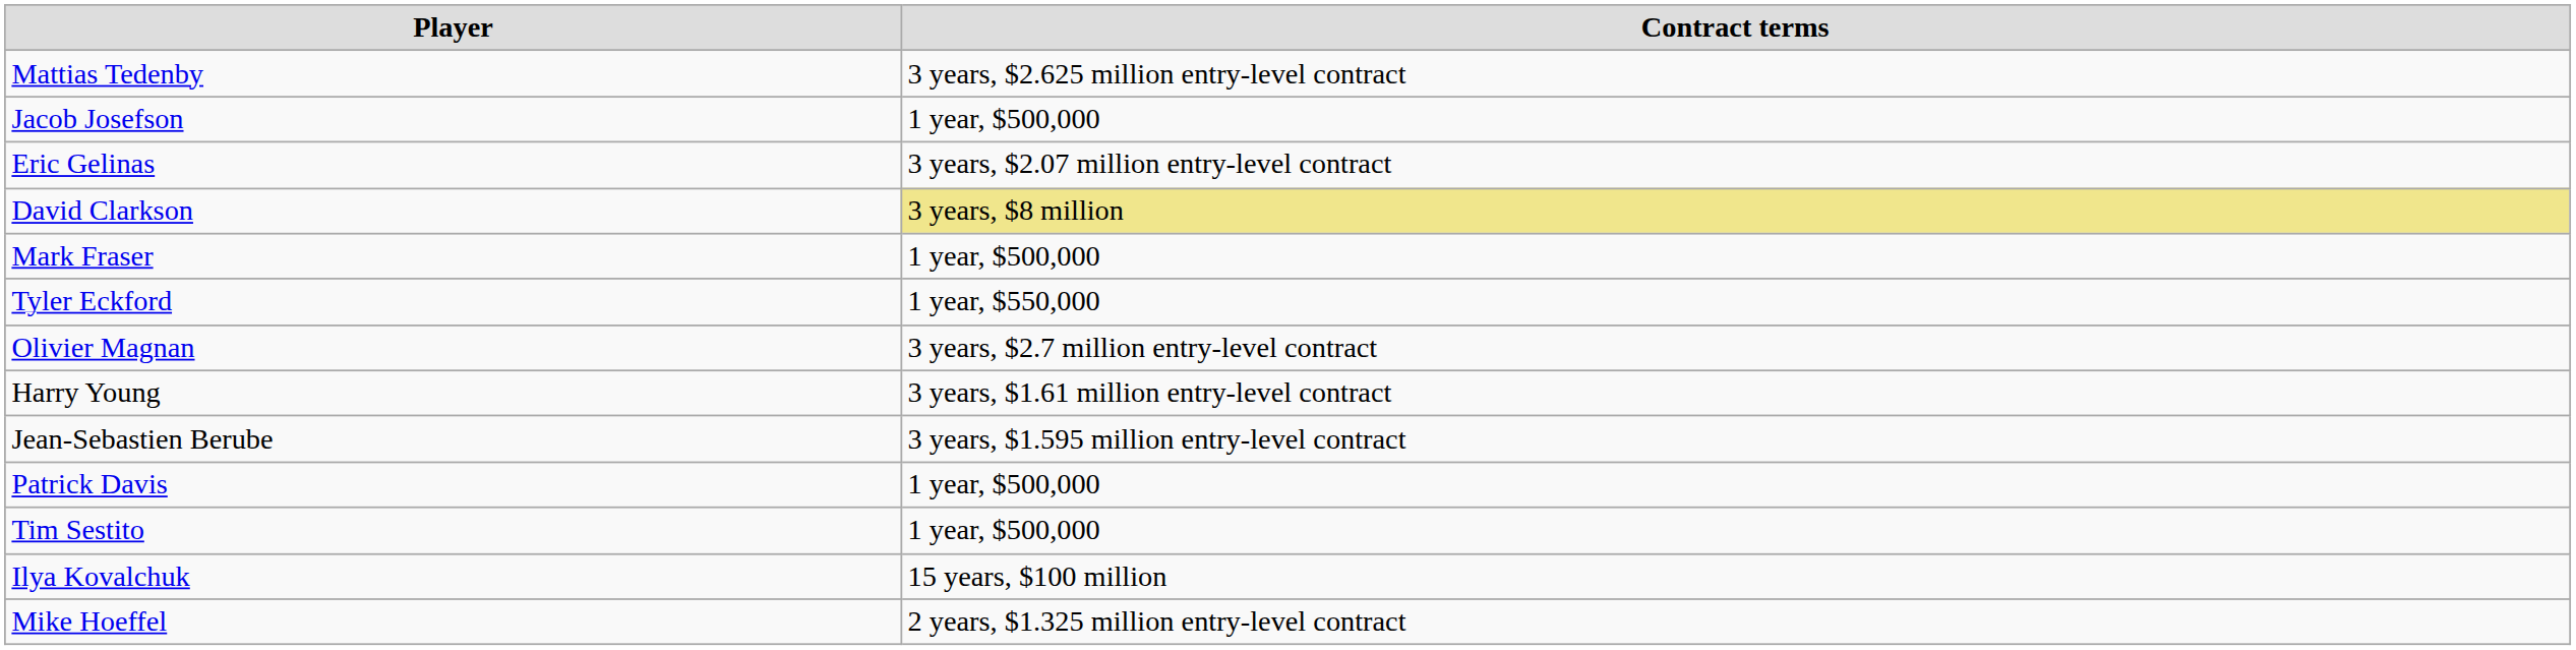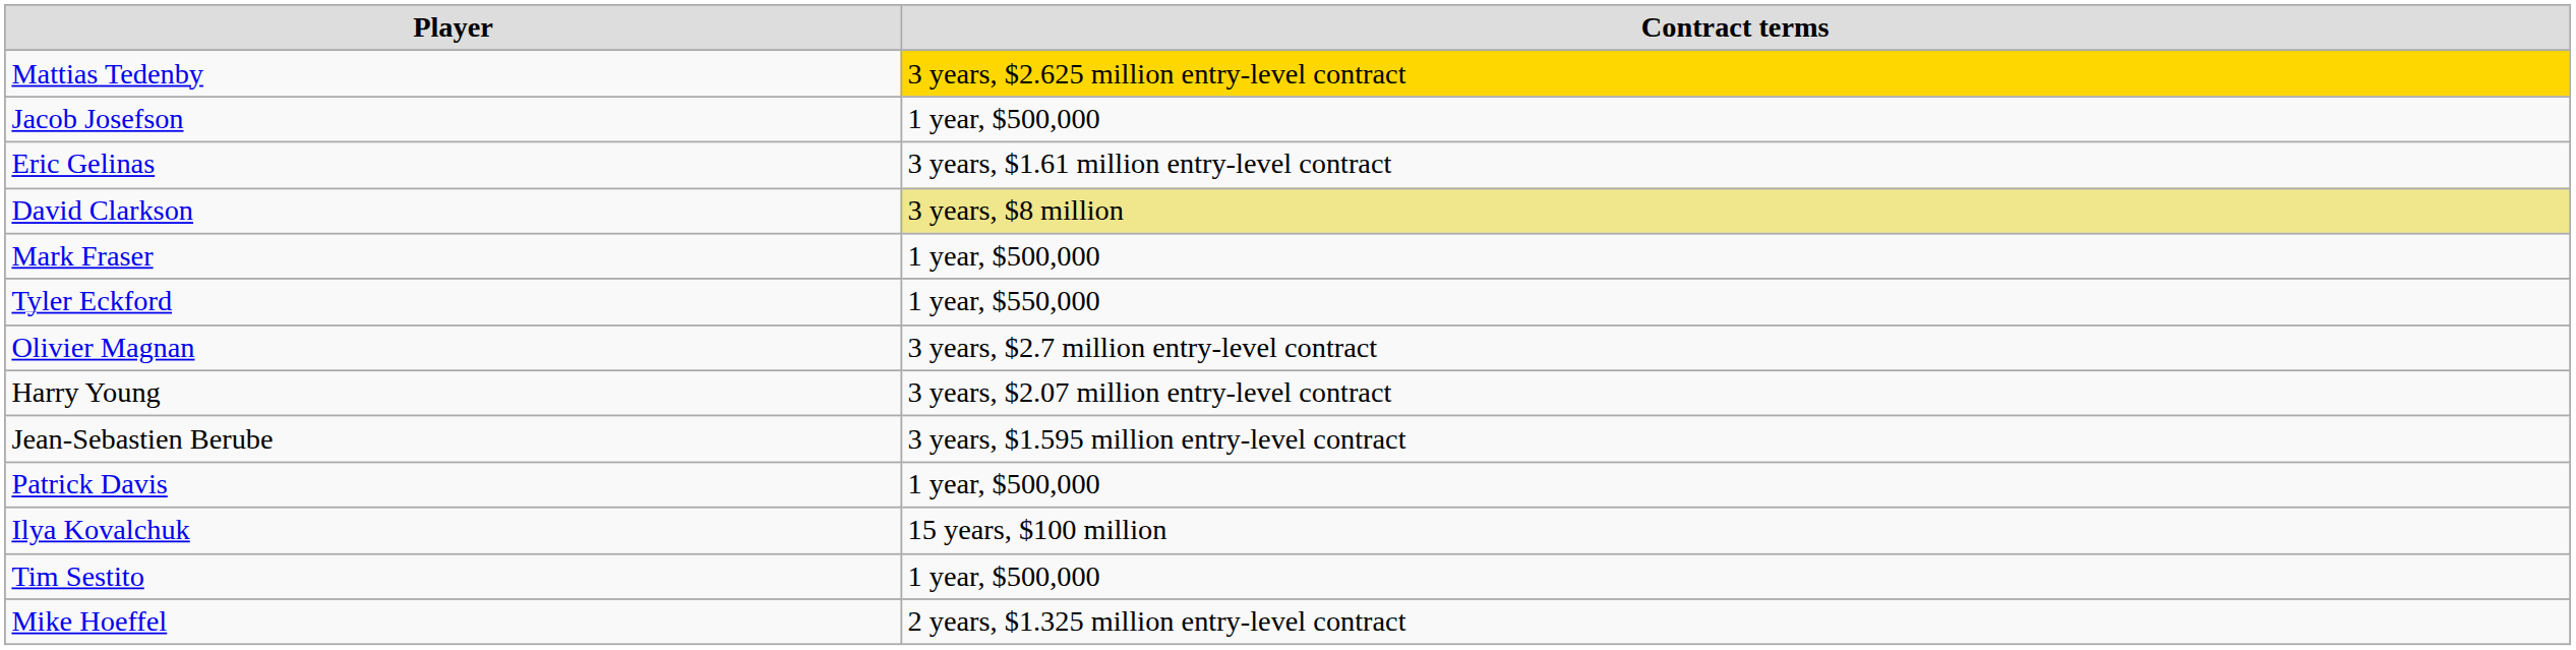Mattias Tedenby | Contract terms: no background -> gold background
Eric Gelinas | Contract terms: 3 years, $2.07 million entry-level contract -> 3 years, $1.61 million entry-level contract
Harry Young | Contract terms: 3 years, $1.61 million entry-level contract -> 3 years, $2.07 million entry-level contract
rows swapped: Tim Sestito <-> Ilya Kovalchuk
